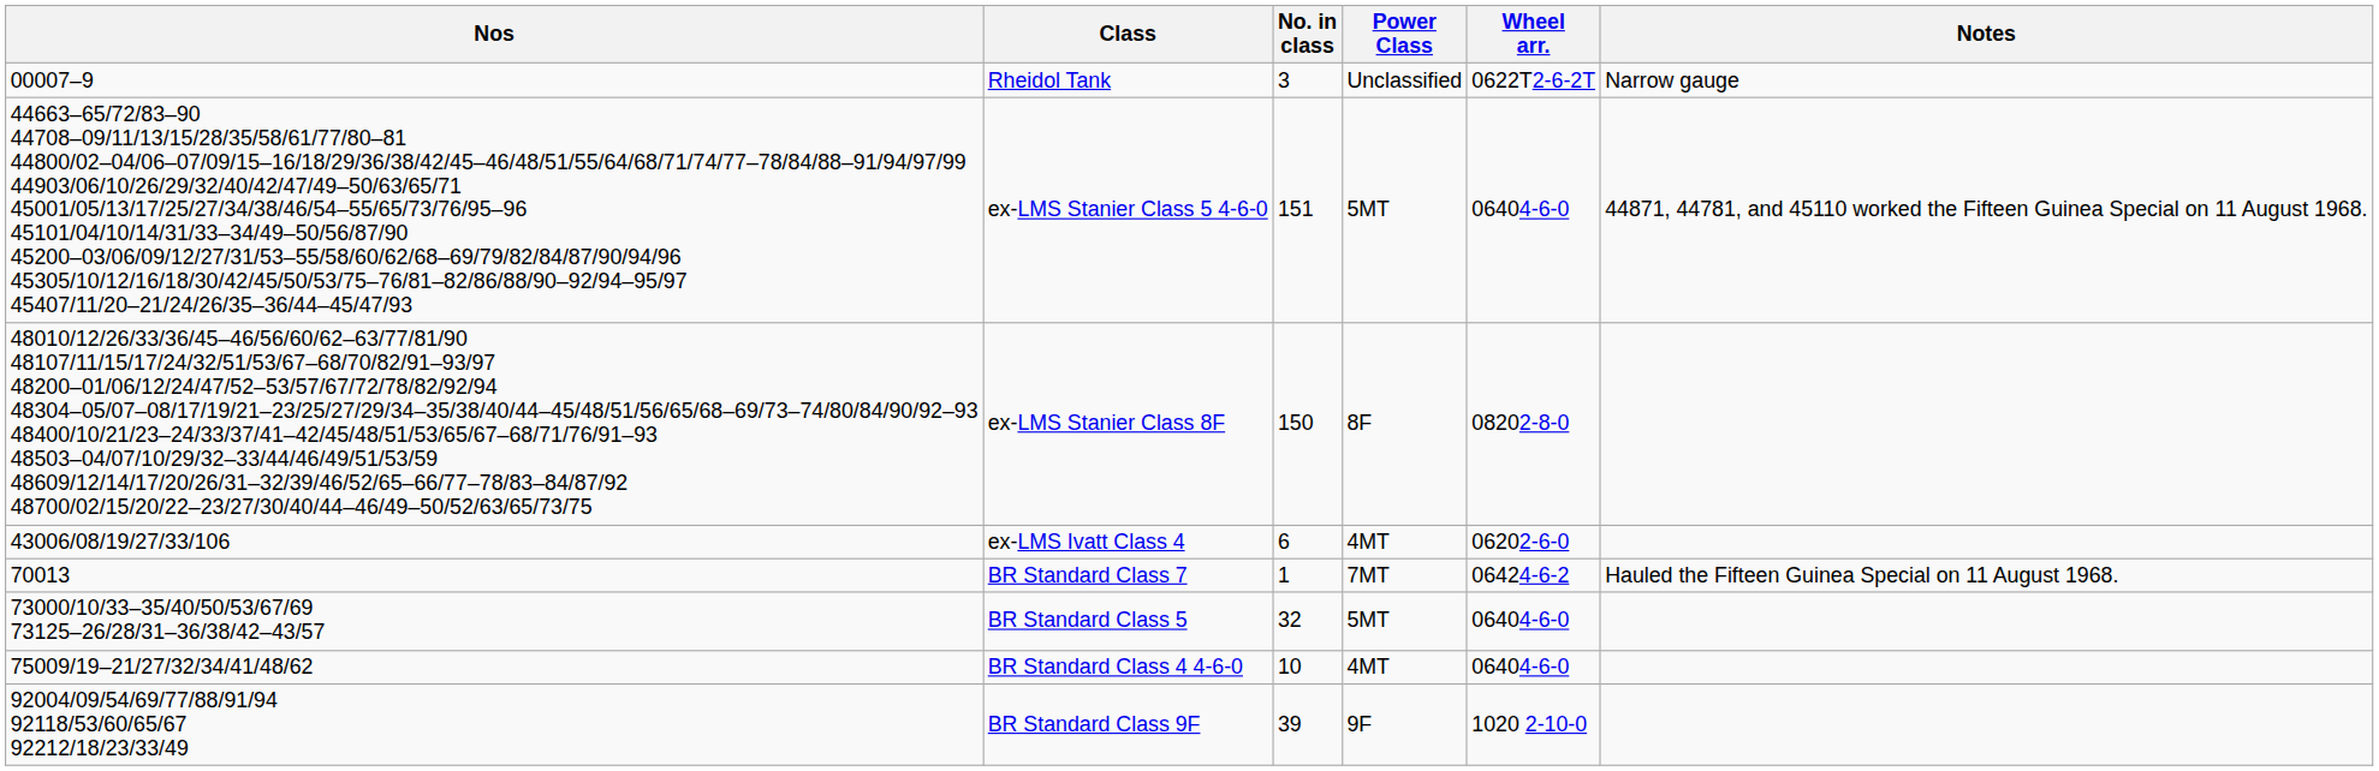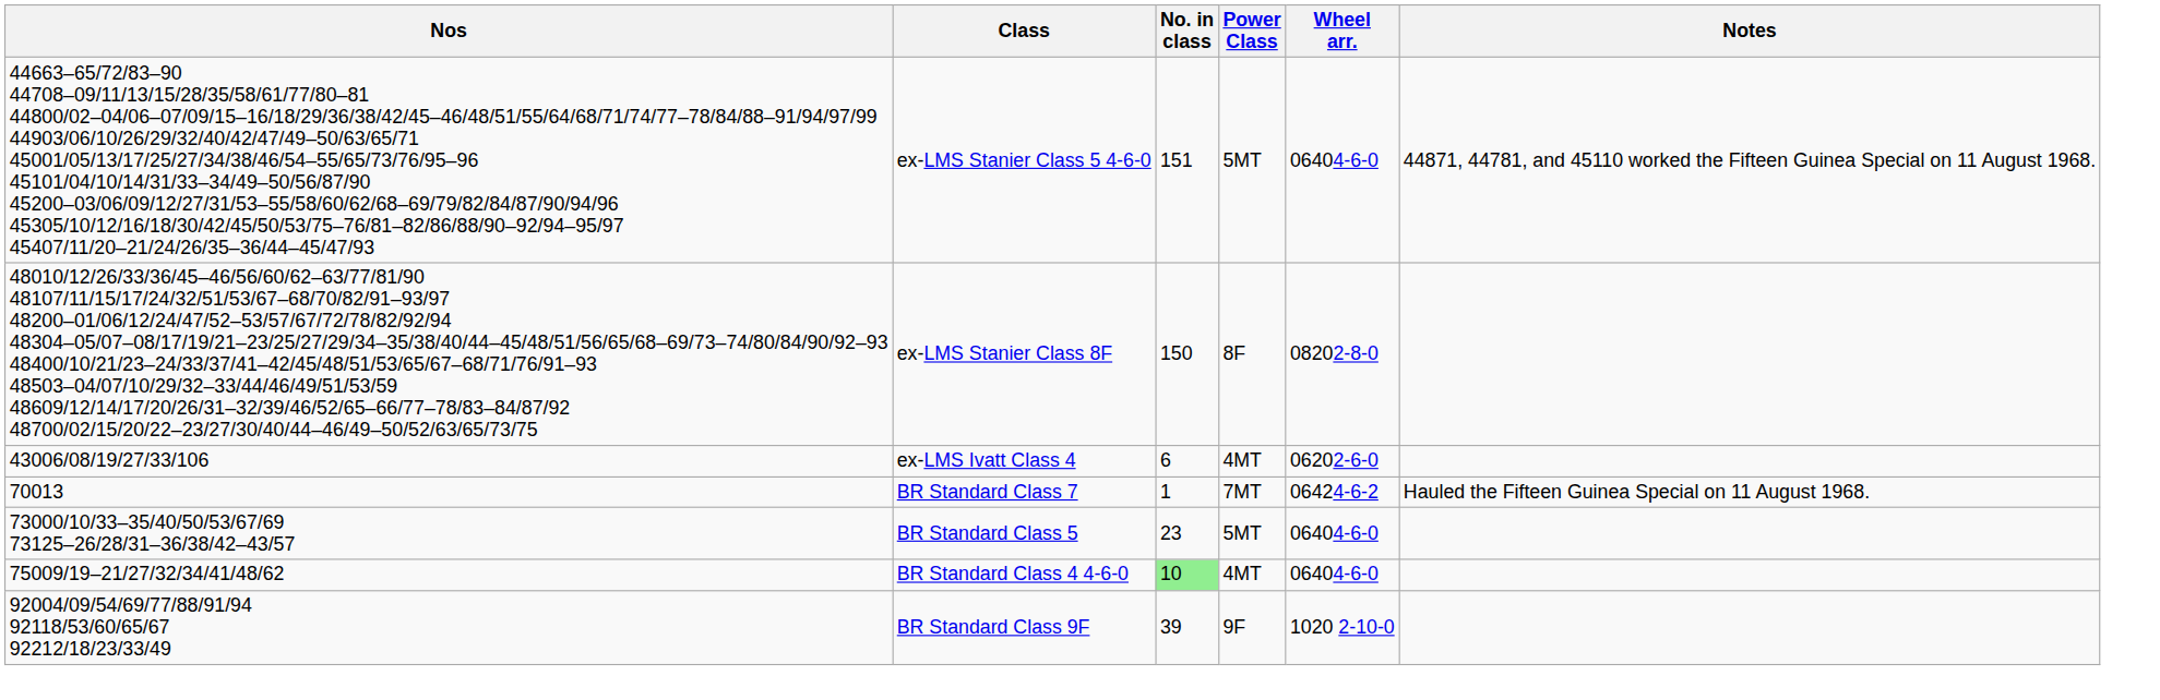- row: 00007–9 | Rheidol Tank | 3 | Unclassified | 0622T2-6-2T | Narrow gauge
BR Standard Class 5 | No. in class: 32 -> 23
BR Standard Class 4 4-6-0 | No. in class: no background -> lightgreen background
